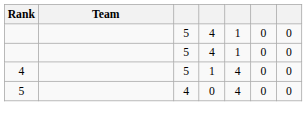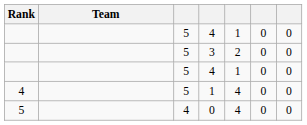+ row: 5 | 3 | 2 | 0 | 0
